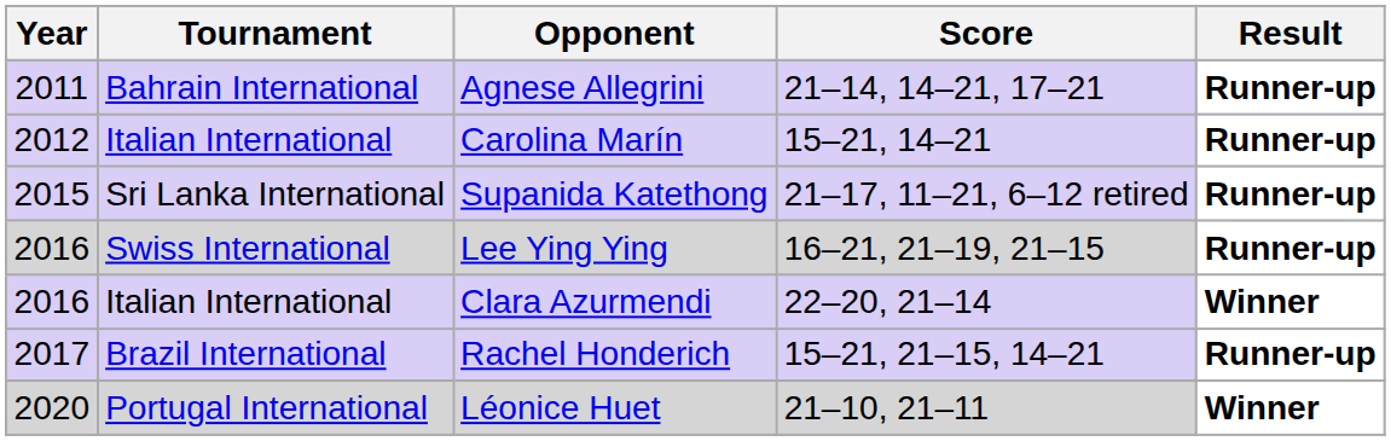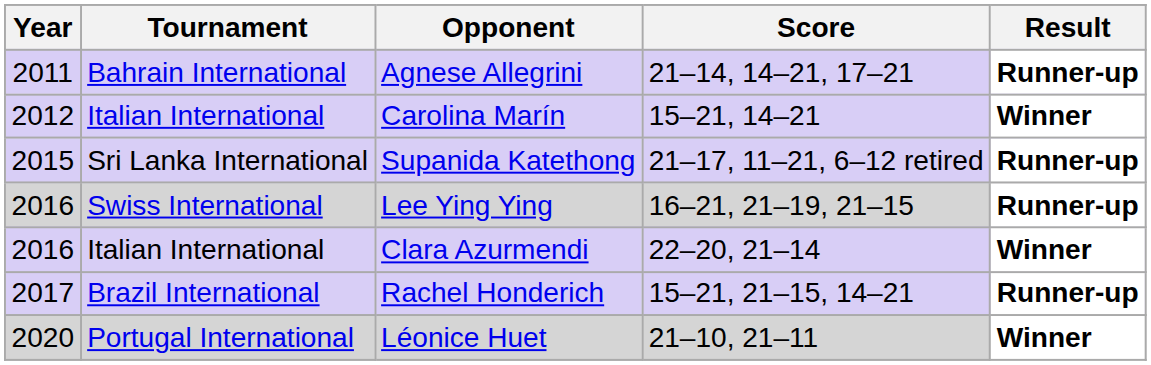Carolina Marín | Result: Runner-up -> Winner
